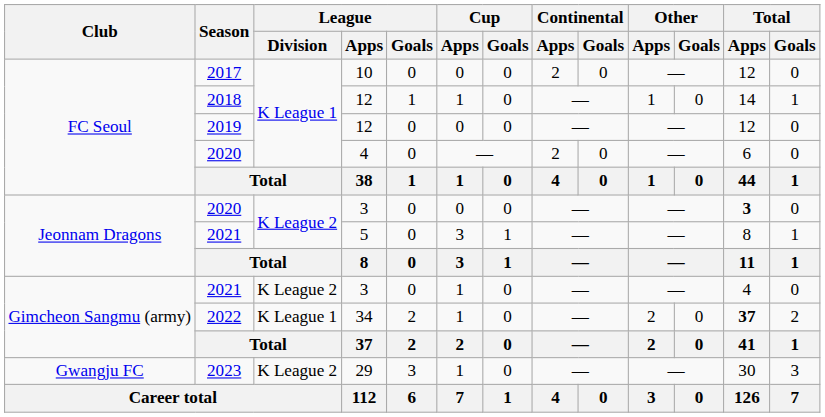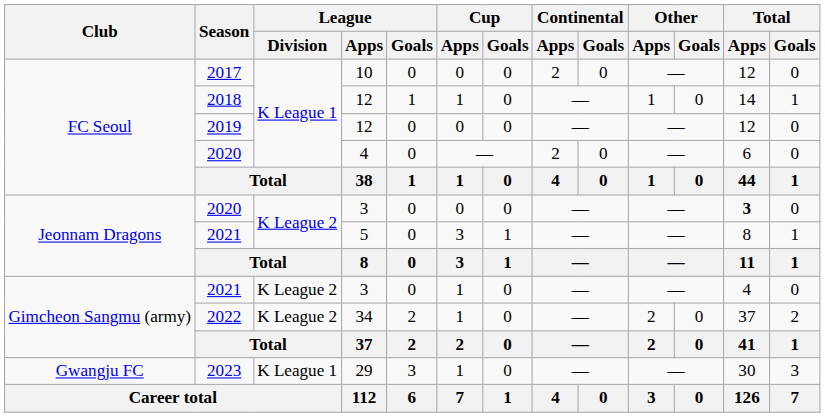2022 | League / Division: K League 1 -> K League 2
2022 | Total / Apps: bold -> normal
2023 | League / Division: K League 2 -> K League 1
